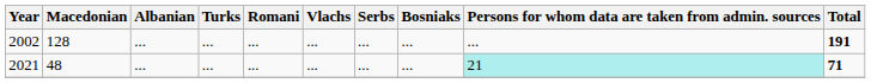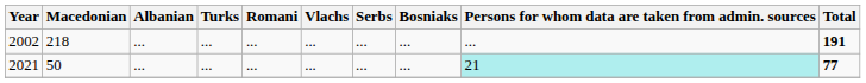2002 | Macedonian: 128 -> 218
2021 | Macedonian: 48 -> 50
2021 | Total: 71 -> 77
